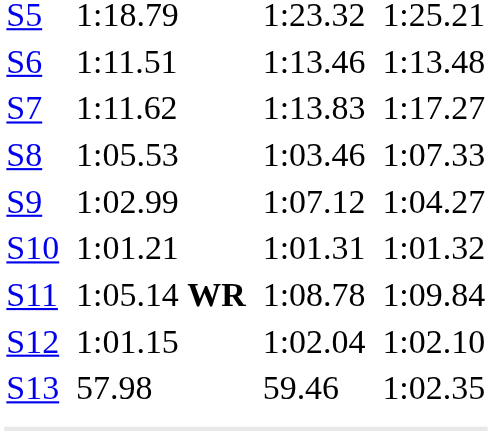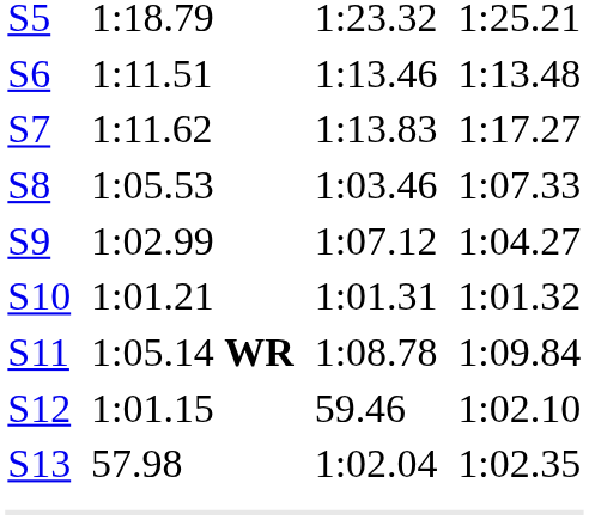S12 | column 5: 1:02.04 -> 59.46
S13 | column 5: 59.46 -> 1:02.04
